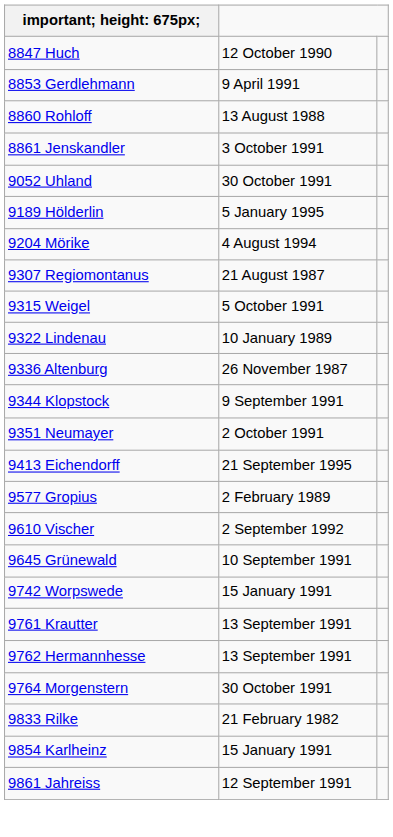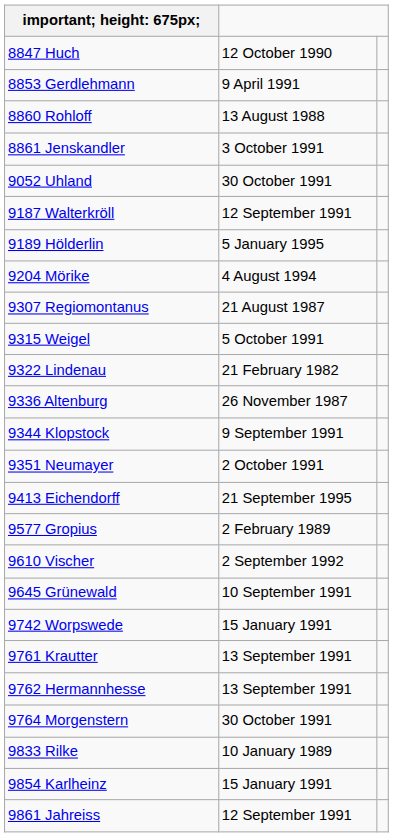+ row: 9187 Walterkröll | 12 September 1991
9322 Lindenau | column 2: 10 January 1989 -> 21 February 1982
9833 Rilke | column 2: 21 February 1982 -> 10 January 1989
